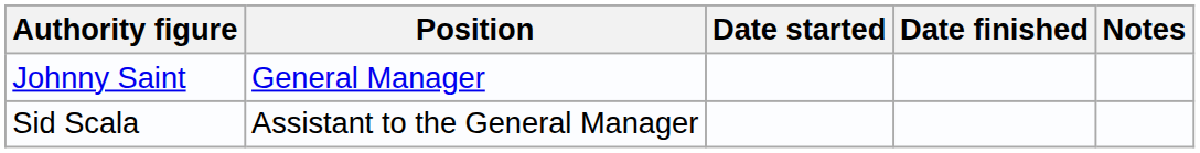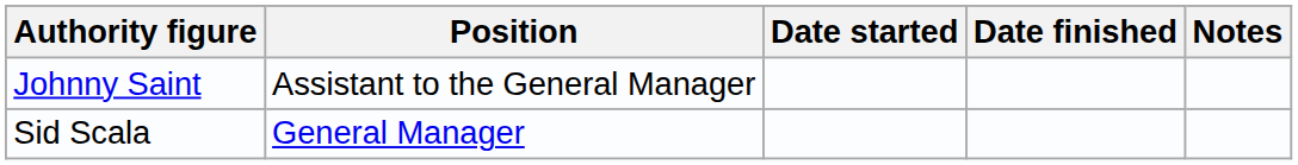Johnny Saint | Position: General Manager -> Assistant to the General Manager
Sid Scala | Position: Assistant to the General Manager -> General Manager
